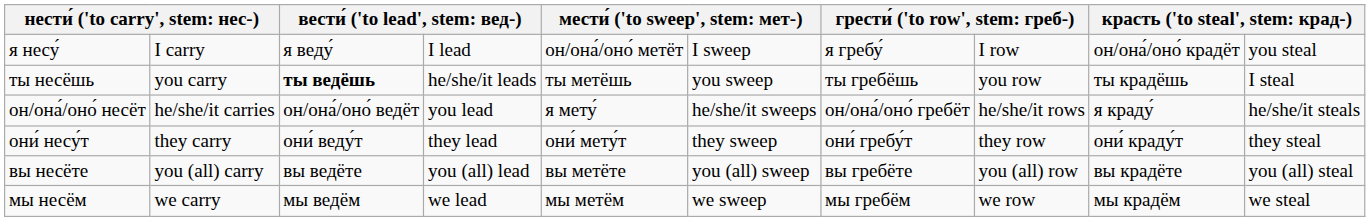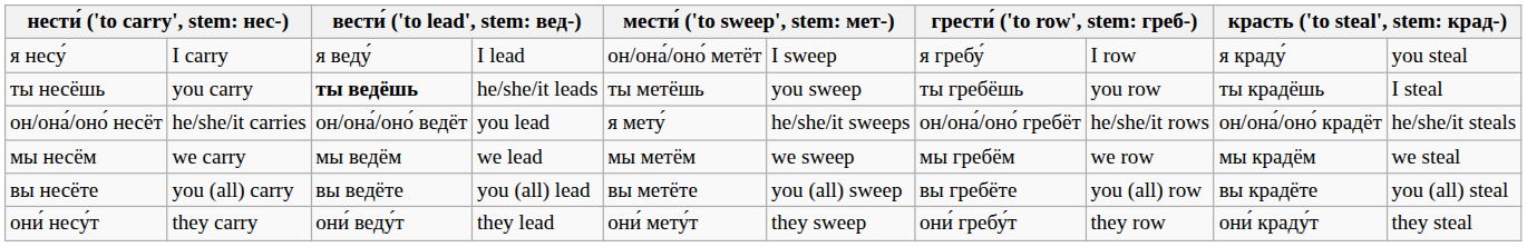я несу́ | column 9: он/она́/оно́ крадёт -> я краду́
он/она́/оно́ несёт | column 9: я краду́ -> он/она́/оно́ крадёт
rows swapped: мы несём <-> они́ несу́т
